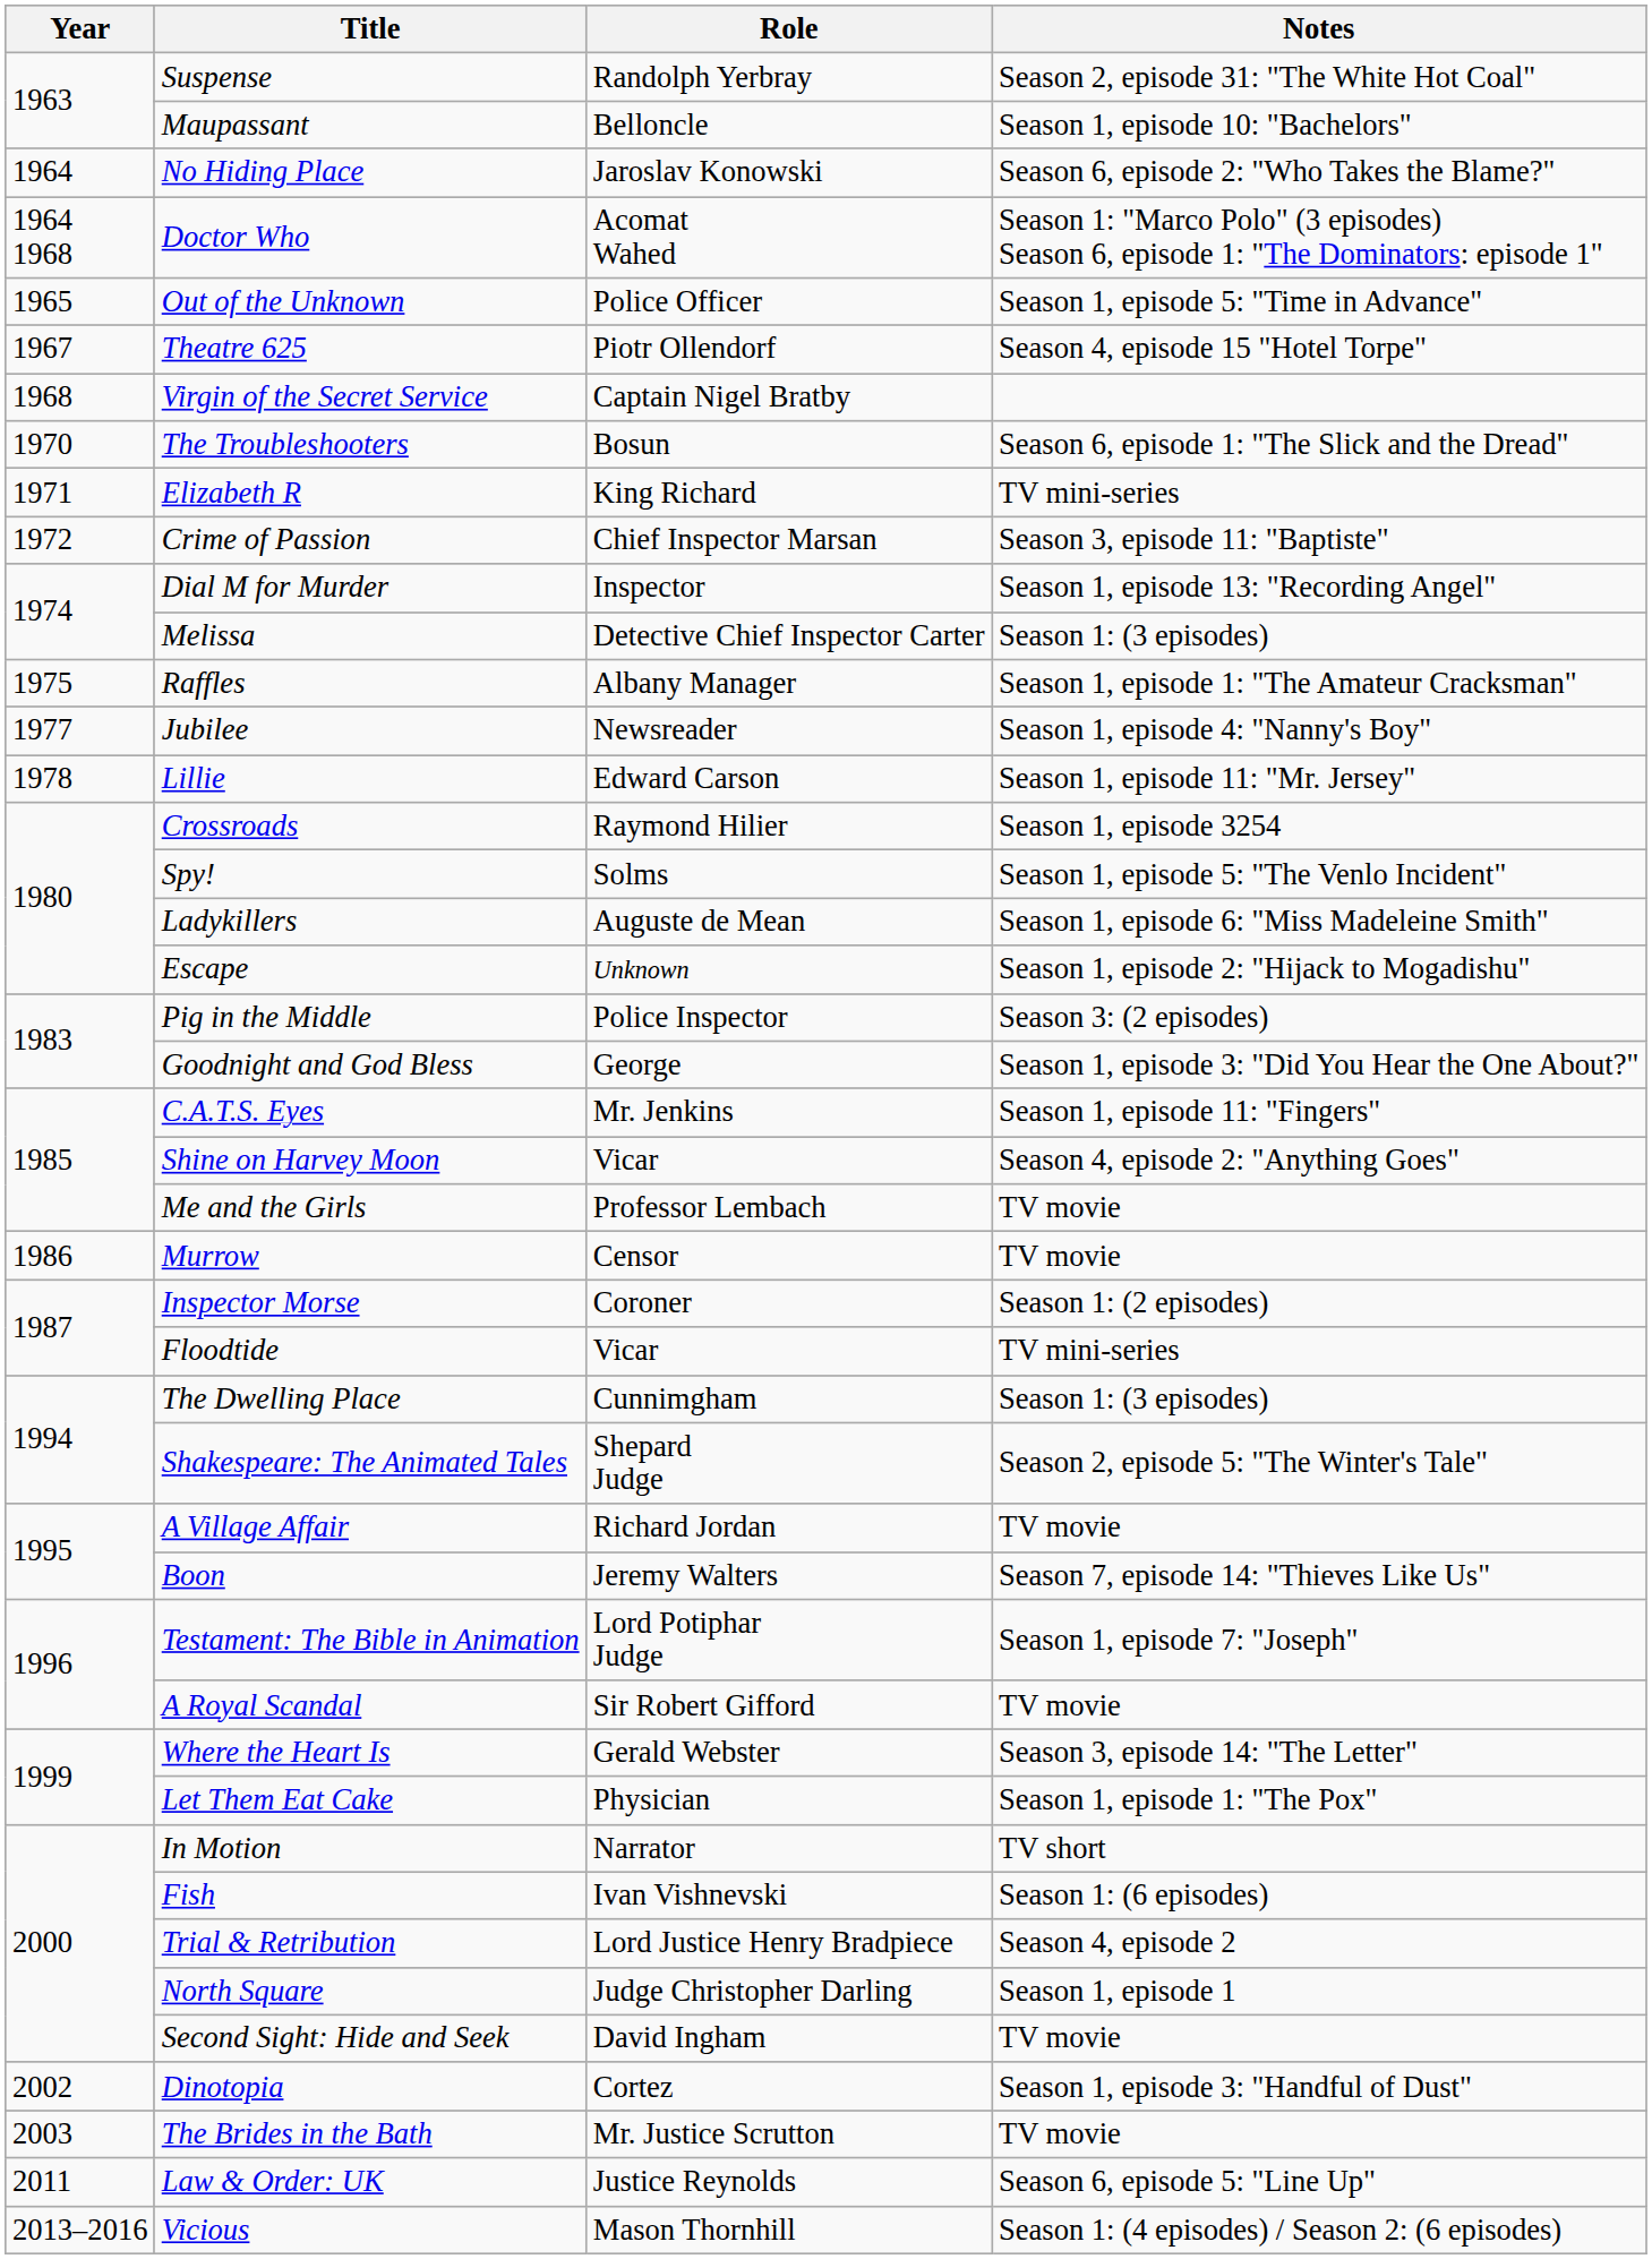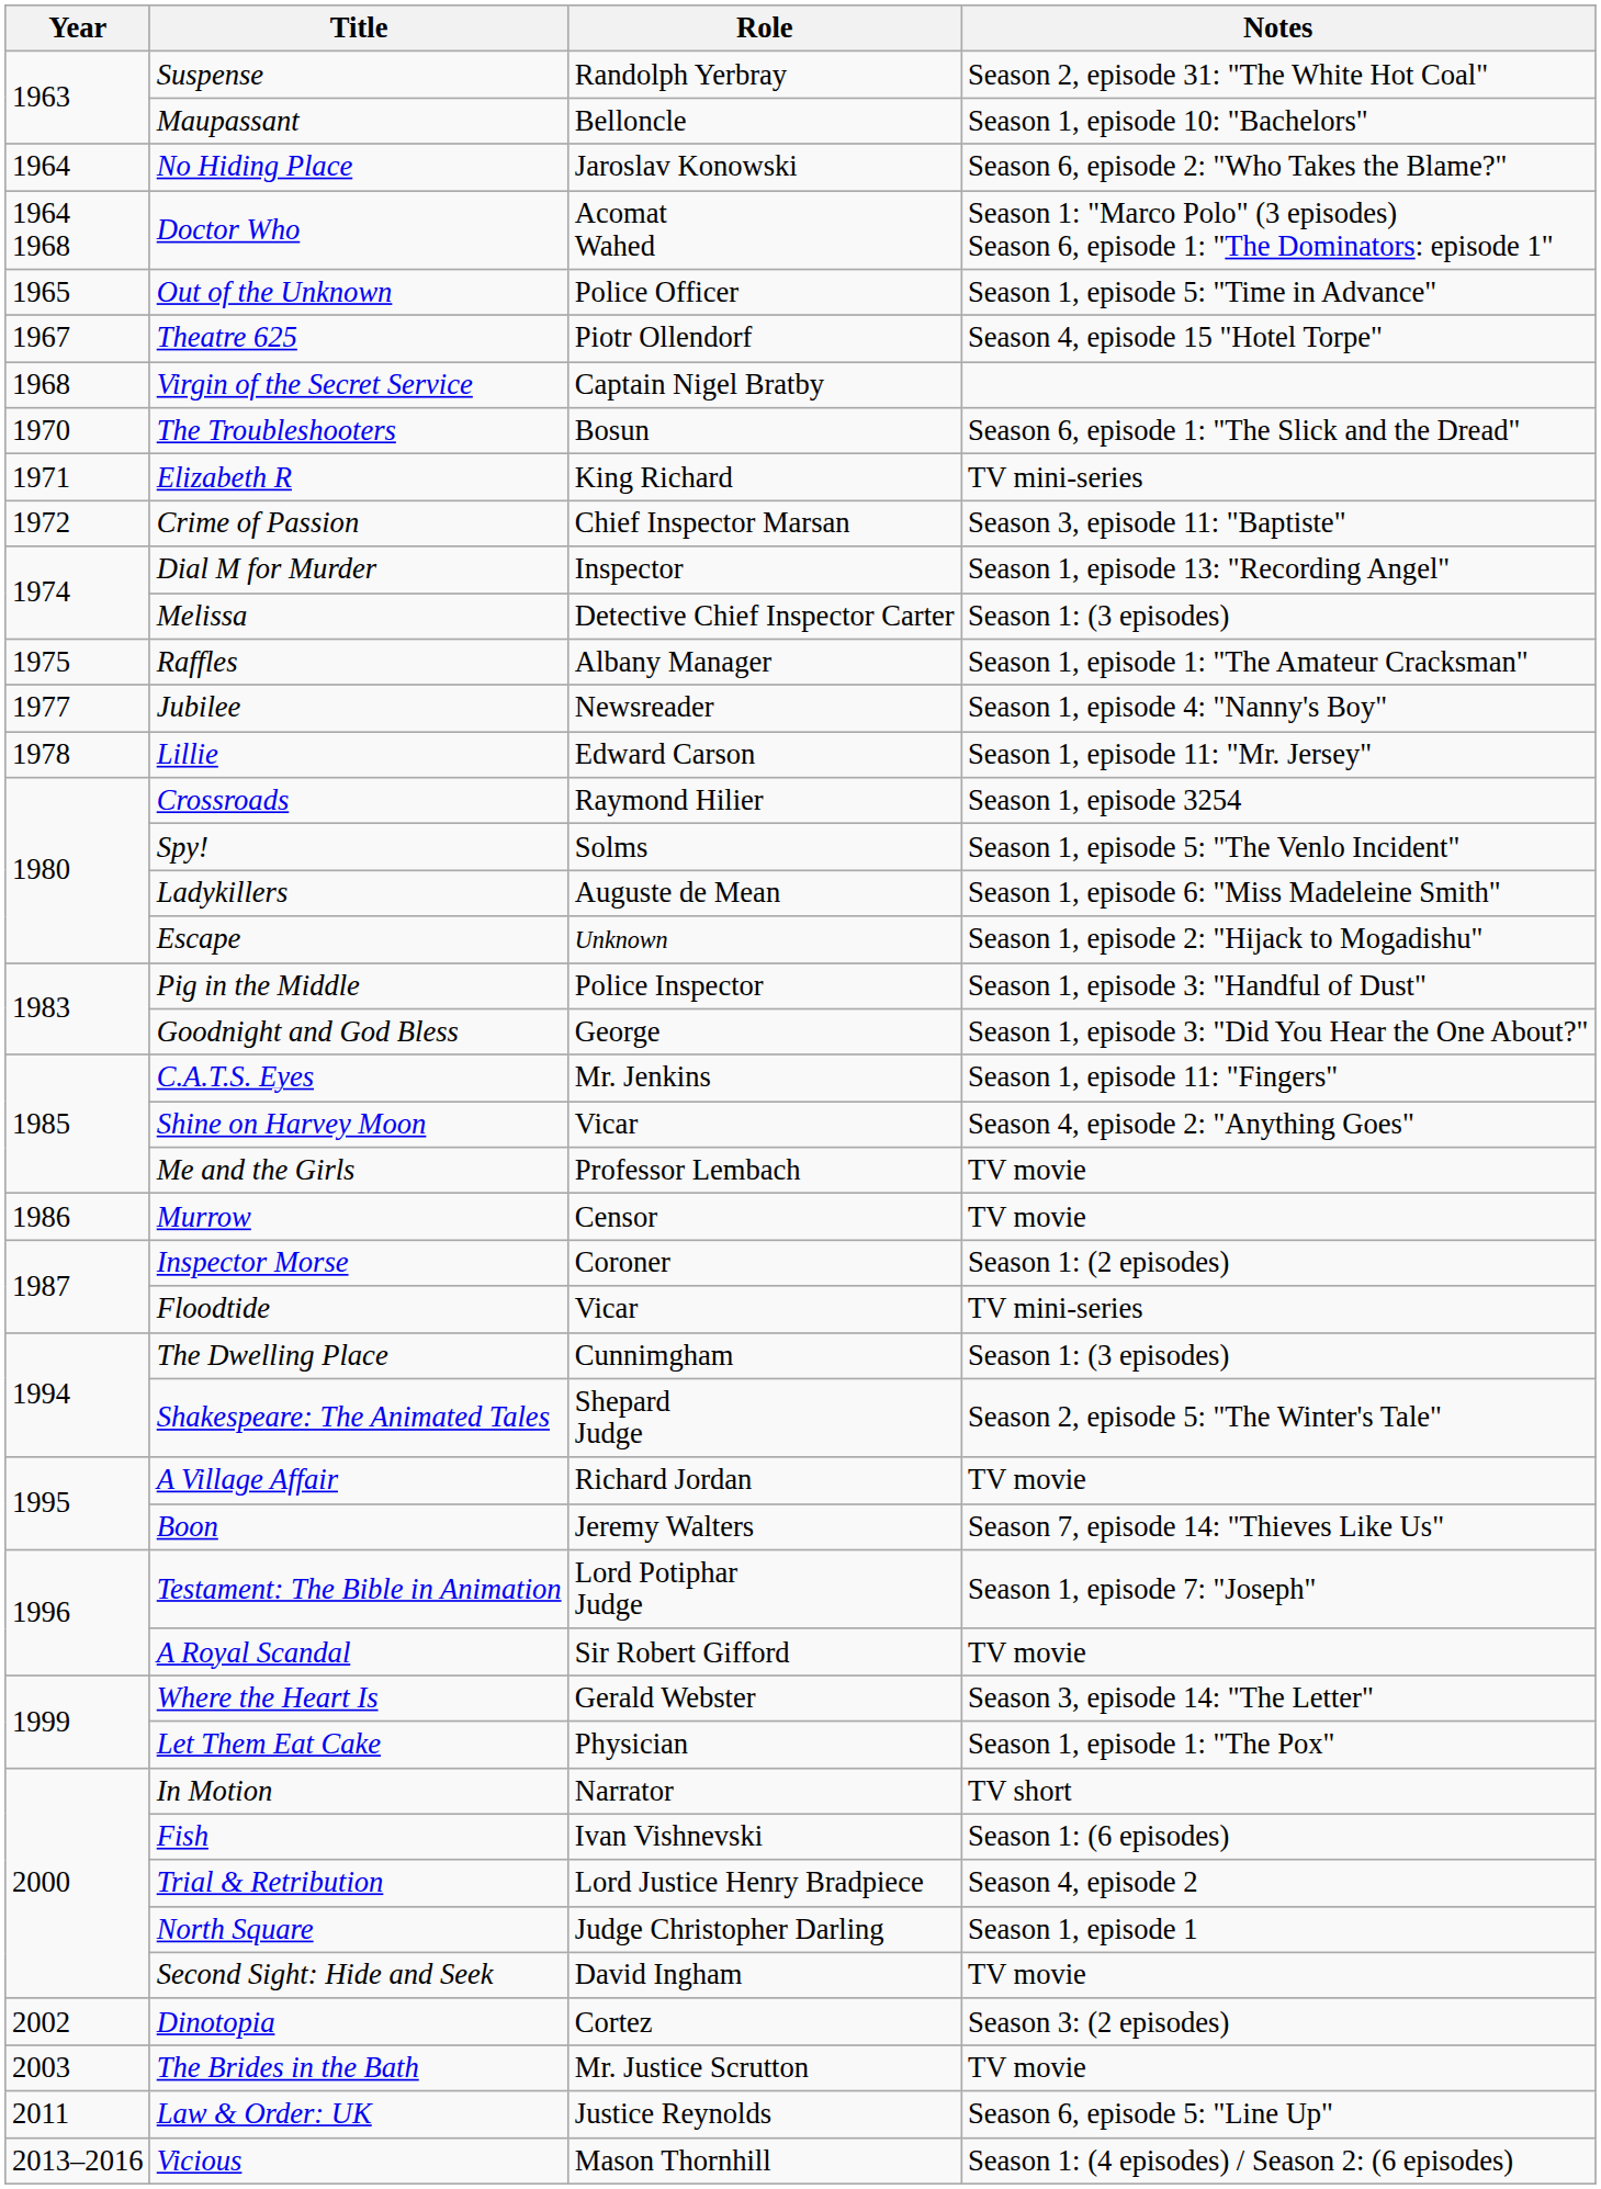Pig in the Middle | Notes: Season 3: (2 episodes) -> Season 1, episode 3: "Handful of Dust"
Dinotopia | Notes: Season 1, episode 3: "Handful of Dust" -> Season 3: (2 episodes)
